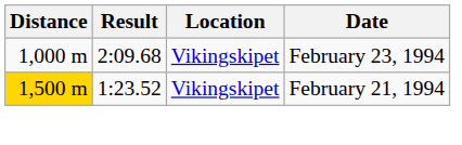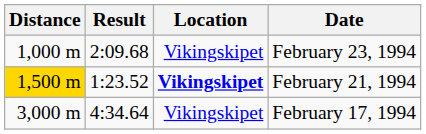February 21, 1994 | Location: normal -> bold
+ row: 3,000 m | 4:34.64 | Vikingskipet | February 17, 1994
